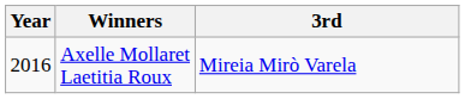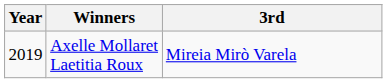Axelle Mollaret Laetitia Roux | Year: 2016 -> 2019
